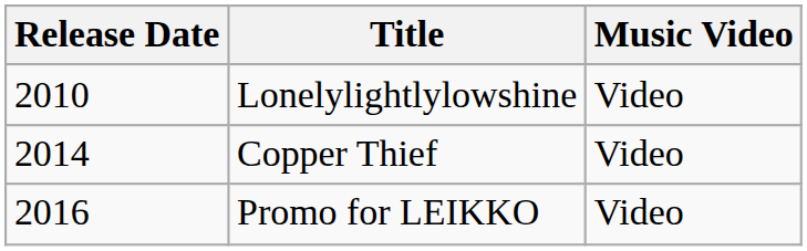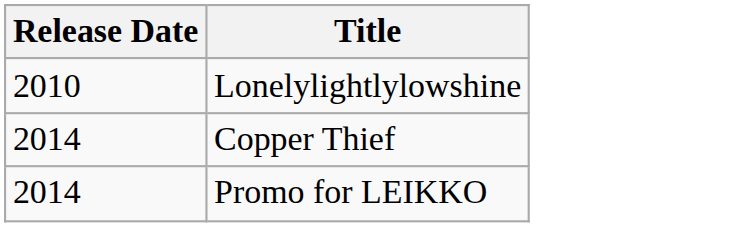- column: Music Video | Video | Video | Video
Promo for LEIKKO | Release Date: 2016 -> 2014
